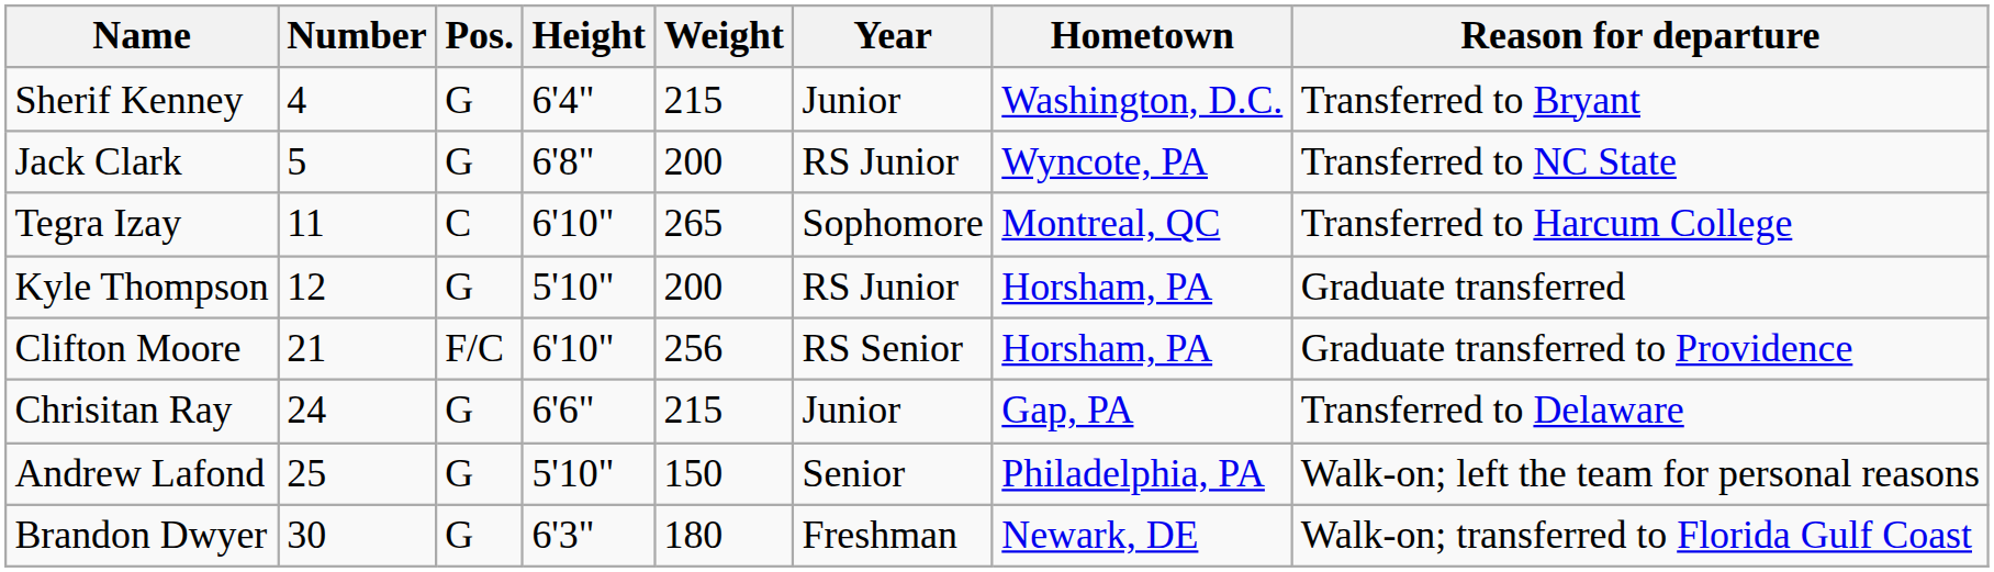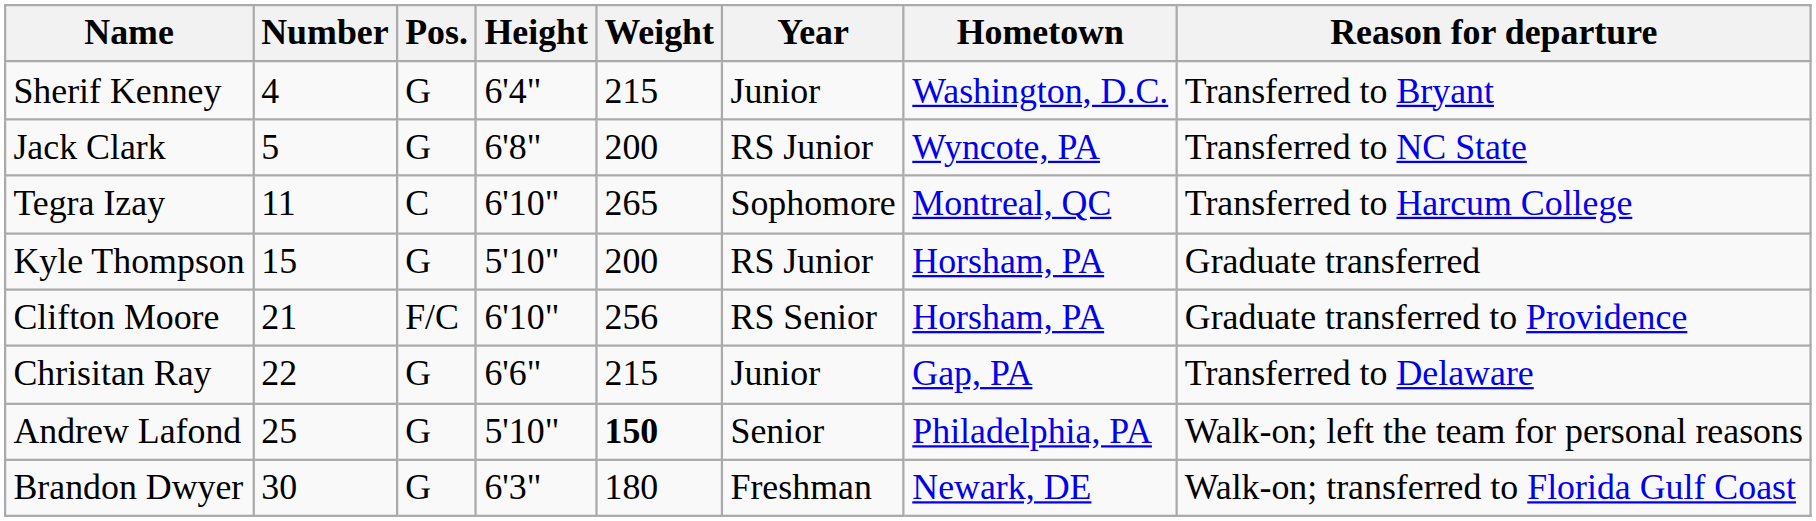Kyle Thompson | Number: 12 -> 15
Chrisitan Ray | Number: 24 -> 22
Andrew Lafond | Weight: normal -> bold
